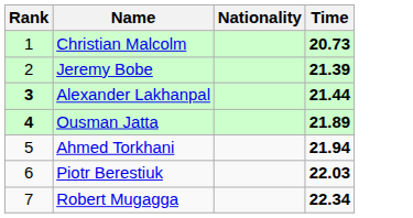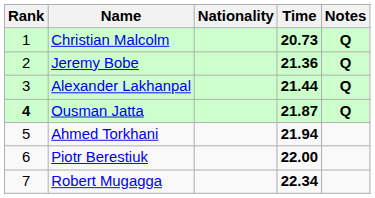+ column: Notes | Q | Q | Q | Q
Jeremy Bobe | Time: 21.39 -> 21.36
Alexander Lakhanpal | Rank: bold -> normal
Ousman Jatta | Time: 21.89 -> 21.87
Piotr Berestiuk | Time: 22.03 -> 22.00
